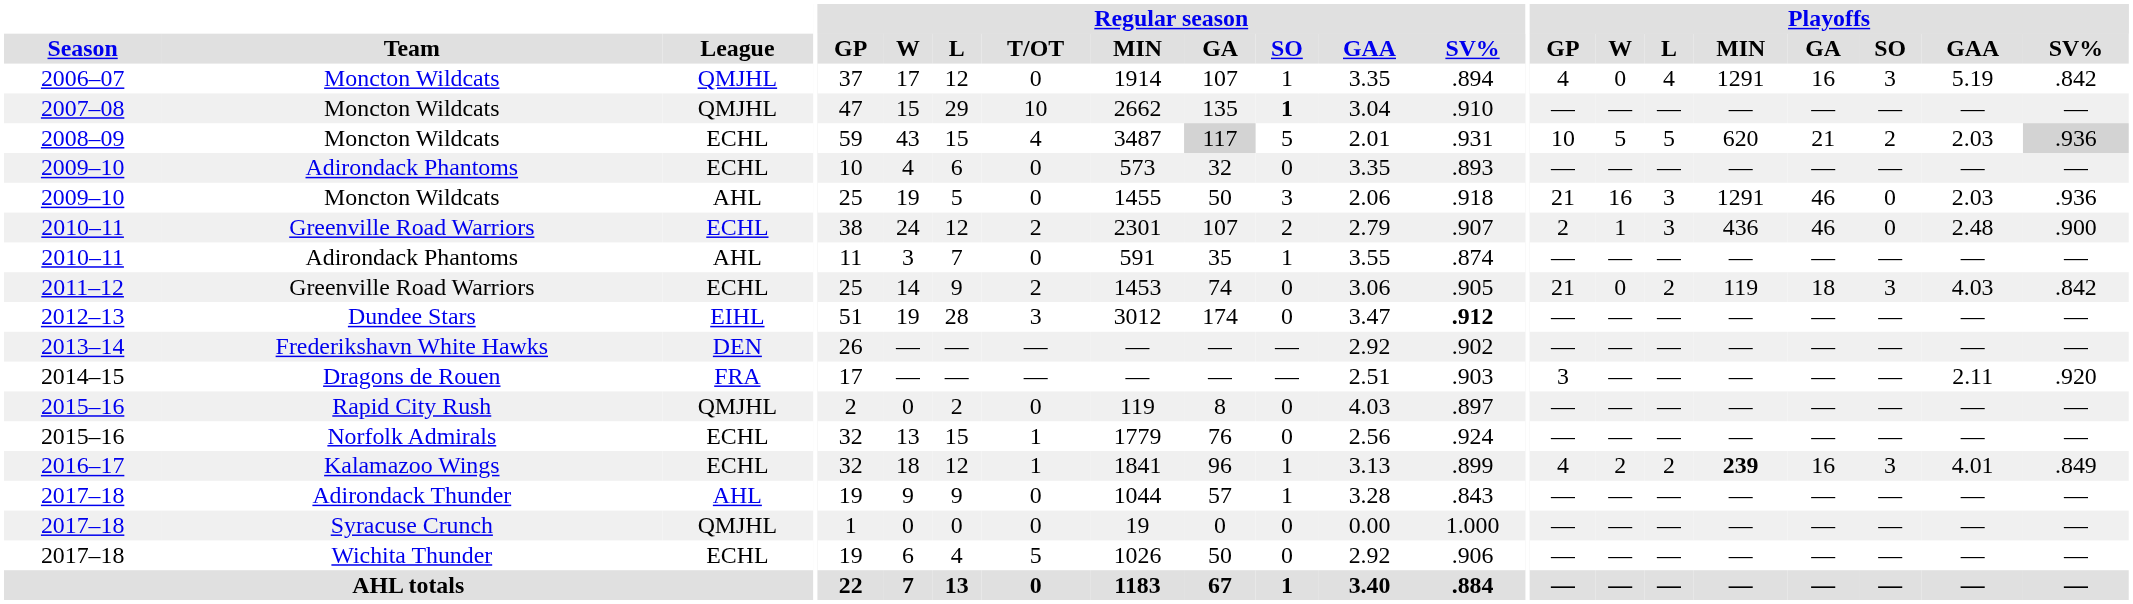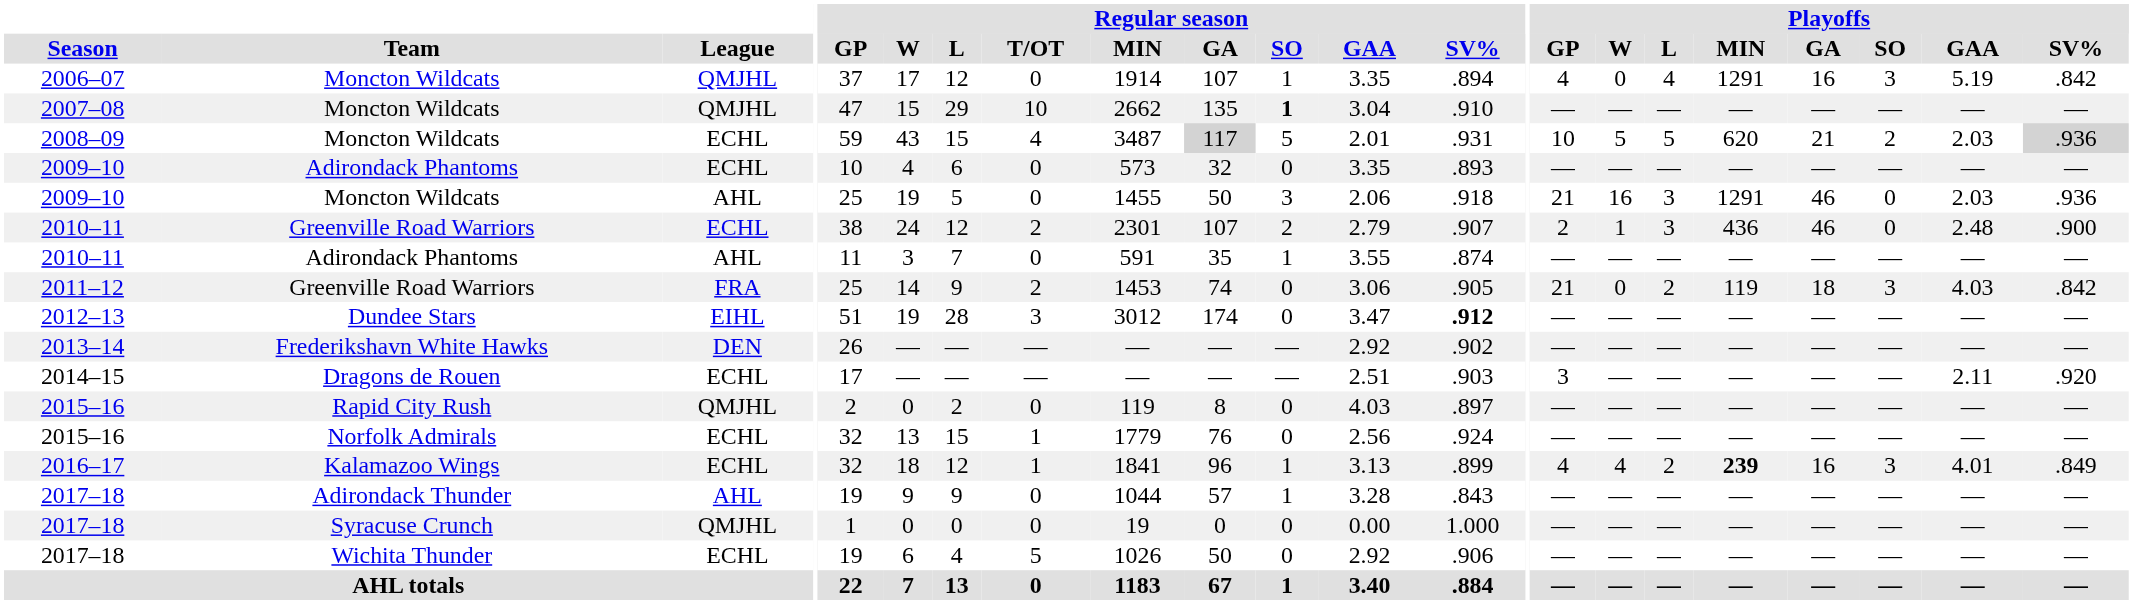2011–12 | League: ECHL -> FRA
2014–15 | League: FRA -> ECHL
2016–17 | Playoffs / W: 2 -> 4
